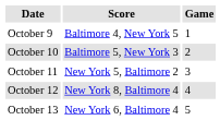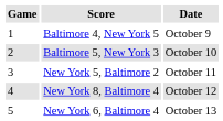columns swapped: Game <-> Date
